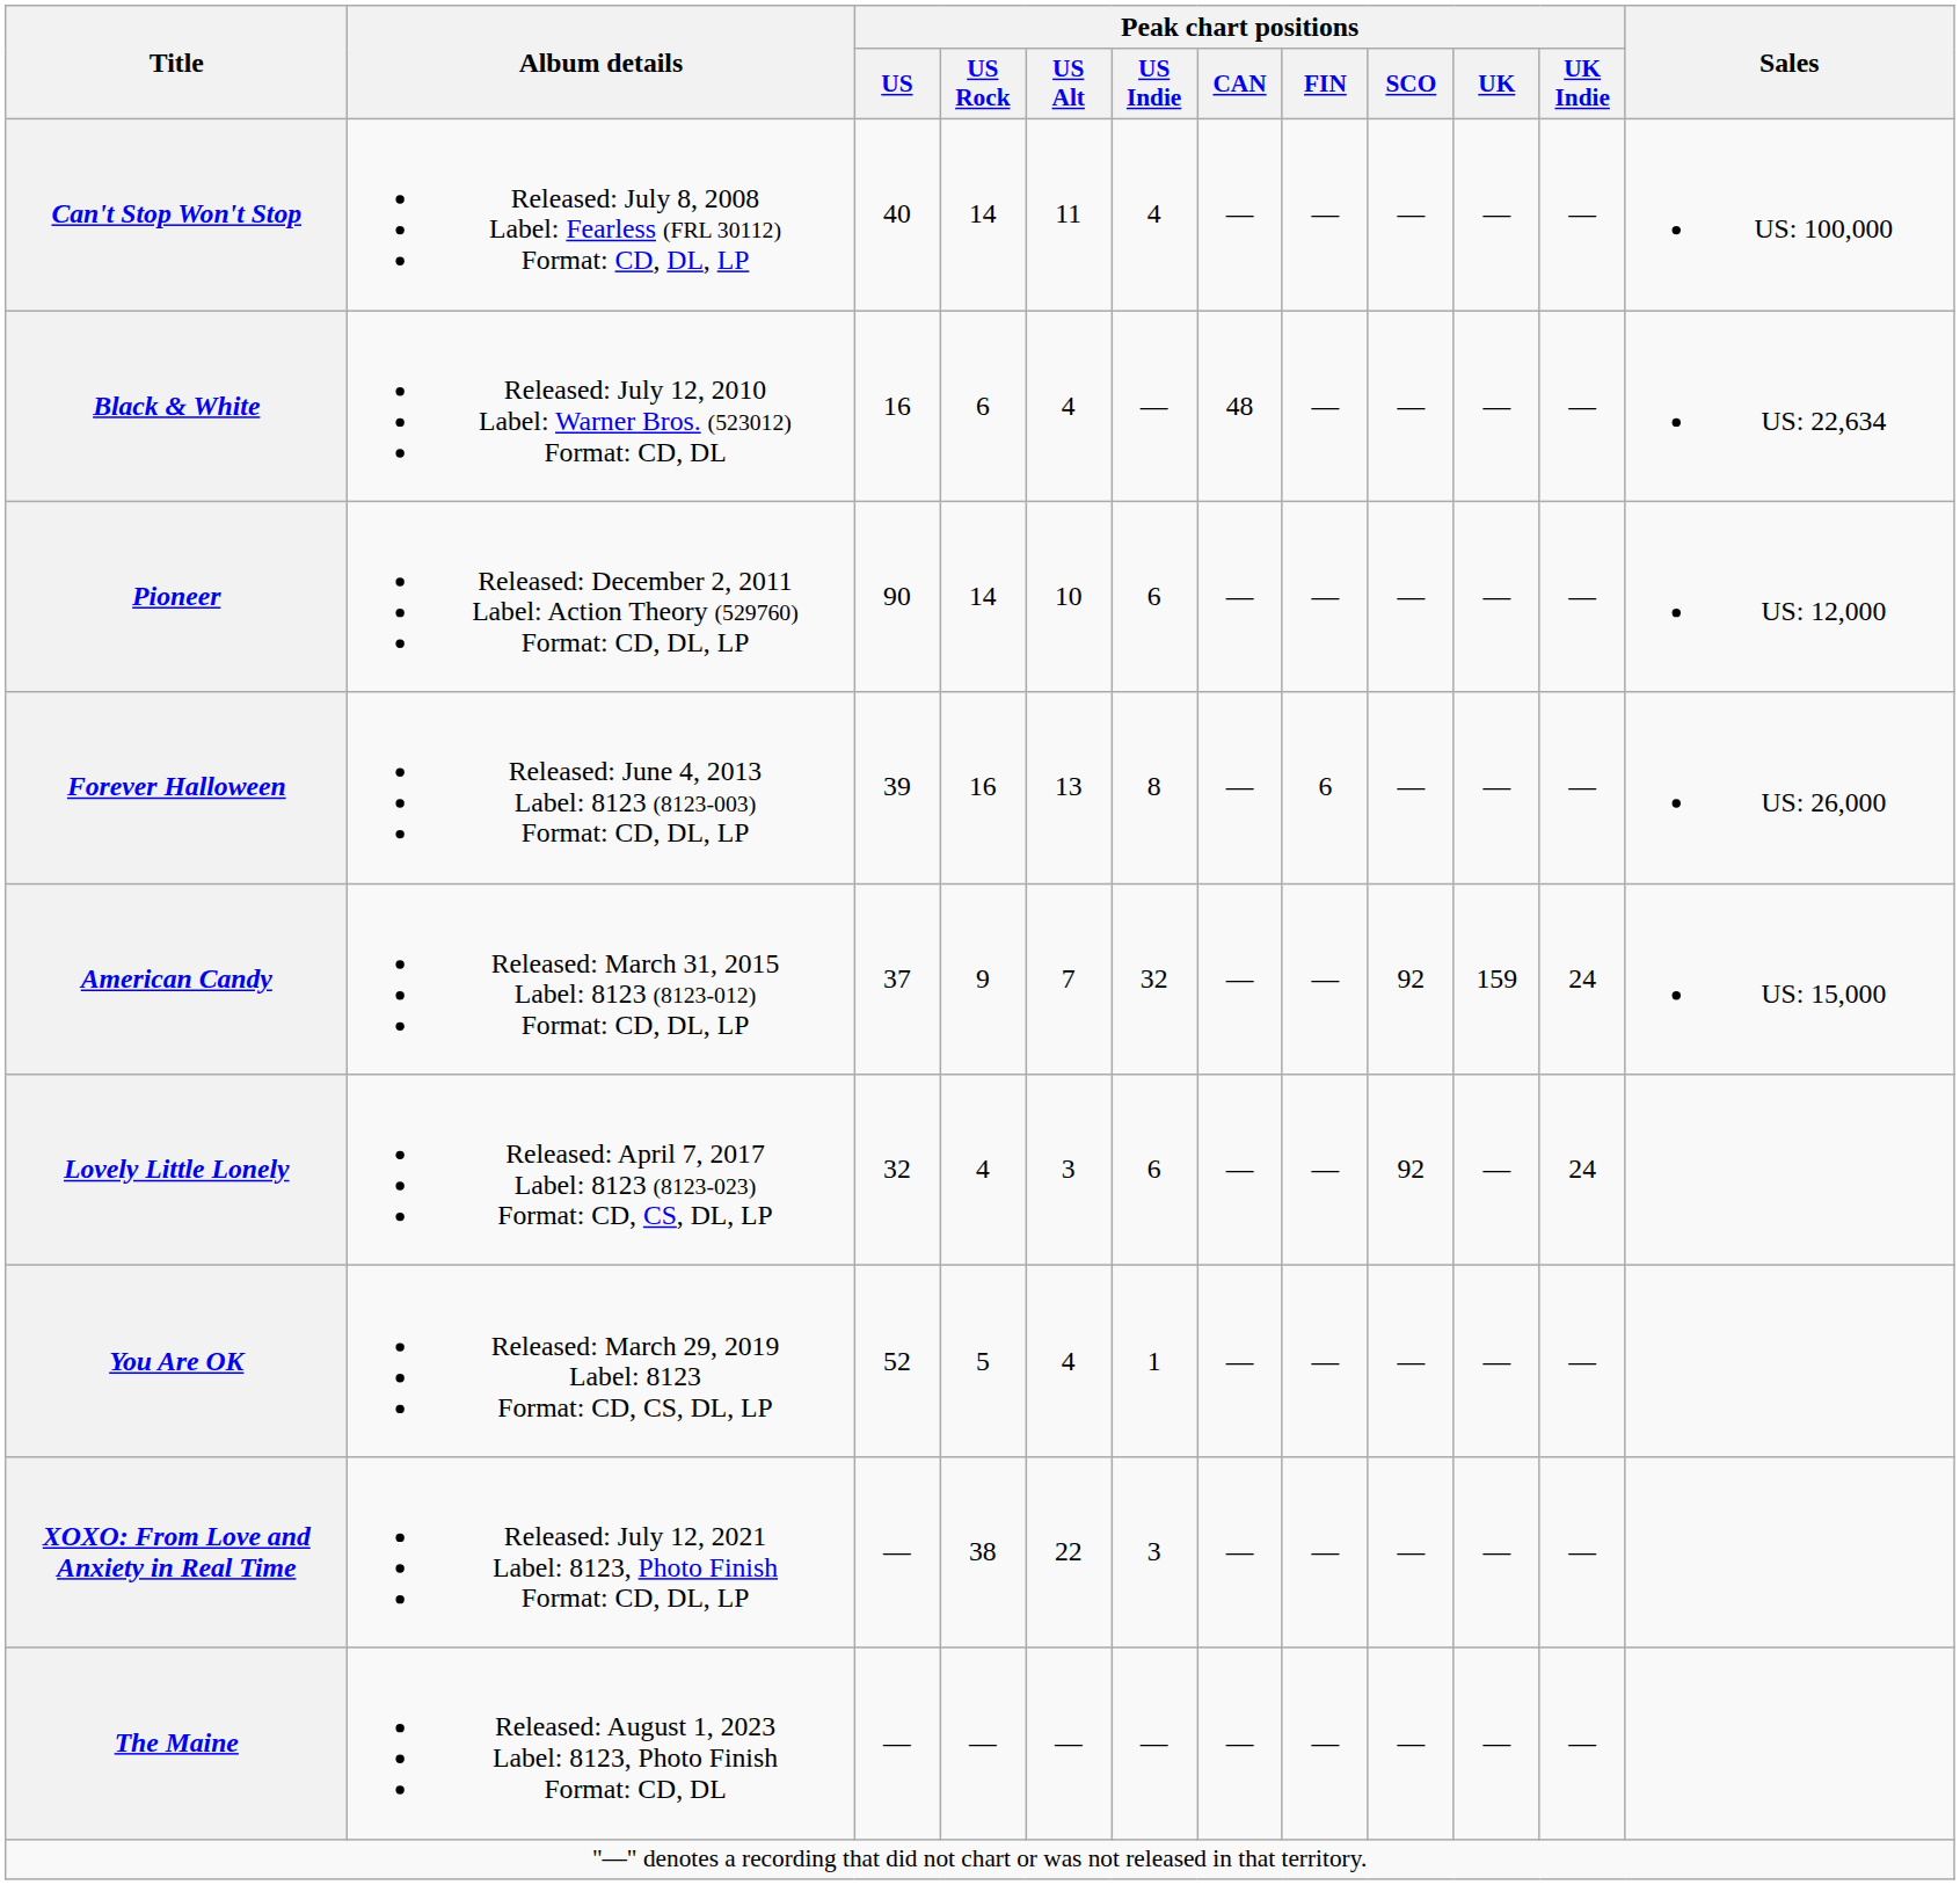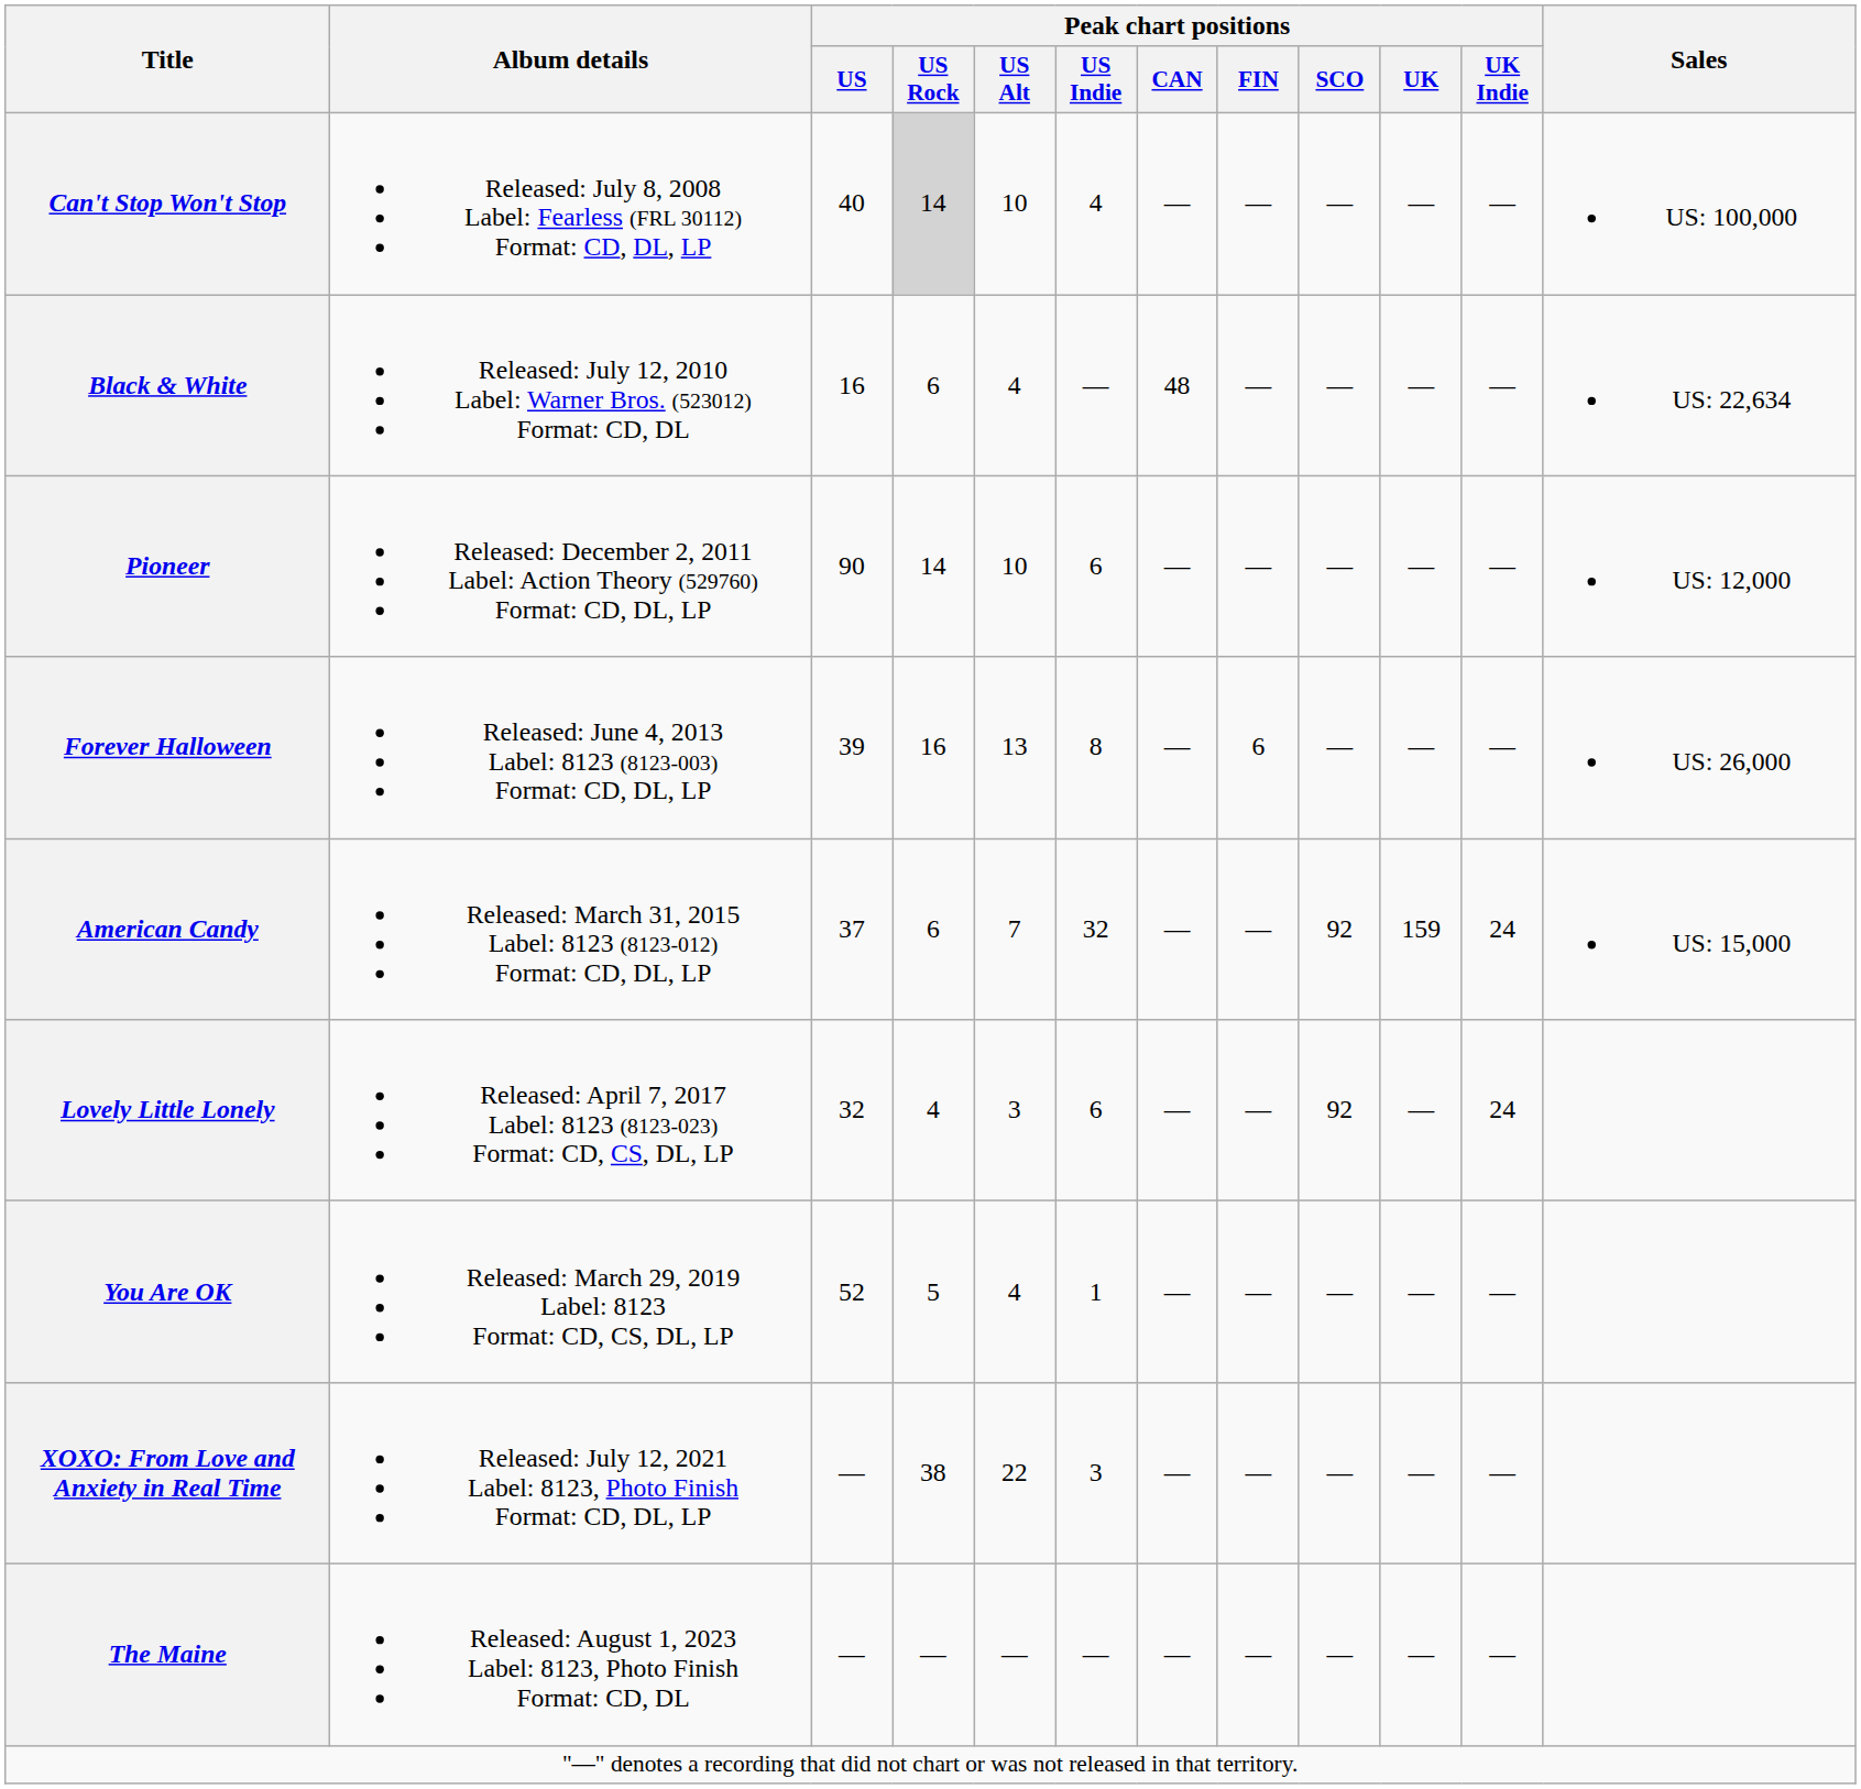Can't Stop Won't Stop | Peak chart positions / US Rock: no background -> lightgrey background
Can't Stop Won't Stop | Peak chart positions / US Alt: 11 -> 10
American Candy | Peak chart positions / US Rock: 9 -> 6
